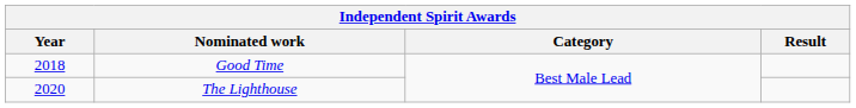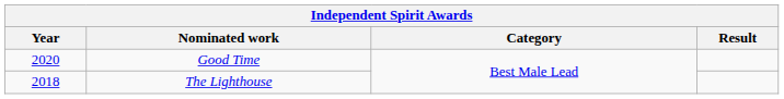Good Time | Year: 2018 -> 2020
The Lighthouse | Year: 2020 -> 2018
